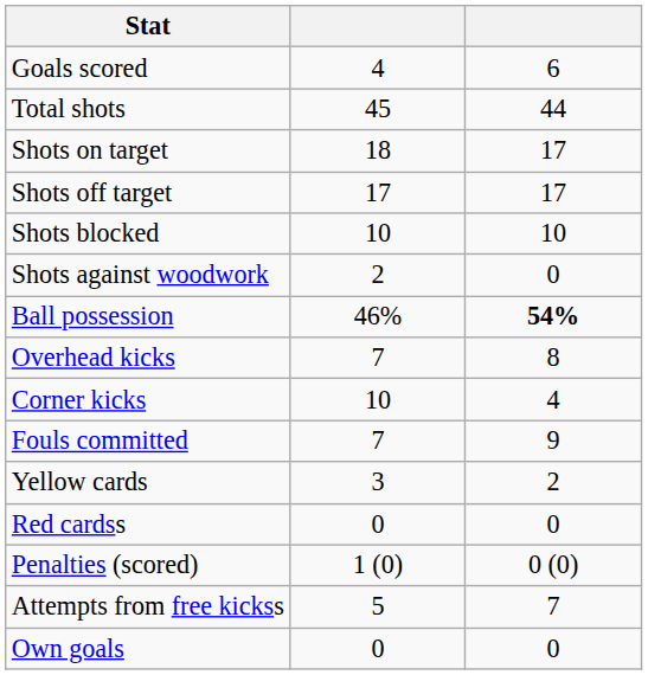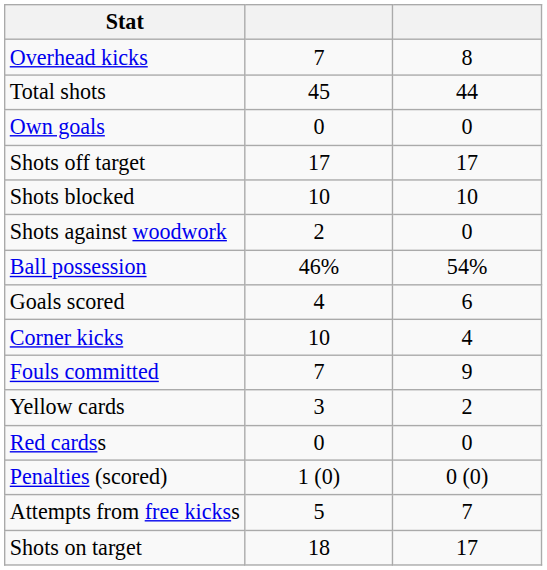rows swapped: Goals scored <-> Overhead kicks
rows swapped: Shots on target <-> Own goals
Ball possession | column 3: bold -> normal
